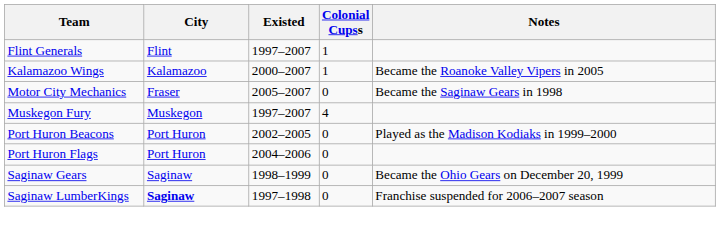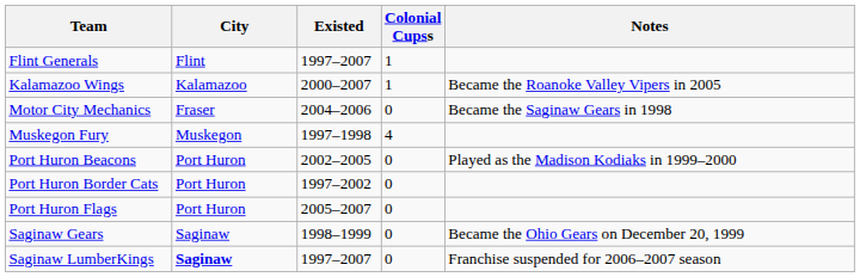Motor City Mechanics | Existed: 2005–2007 -> 2004–2006
Muskegon Fury | Existed: 1997–2007 -> 1997–1998
+ row: Port Huron Border Cats | Port Huron | 1997–2002 | 0
Port Huron Flags | Existed: 2004–2006 -> 2005–2007
Saginaw LumberKings | Existed: 1997–1998 -> 1997–2007
